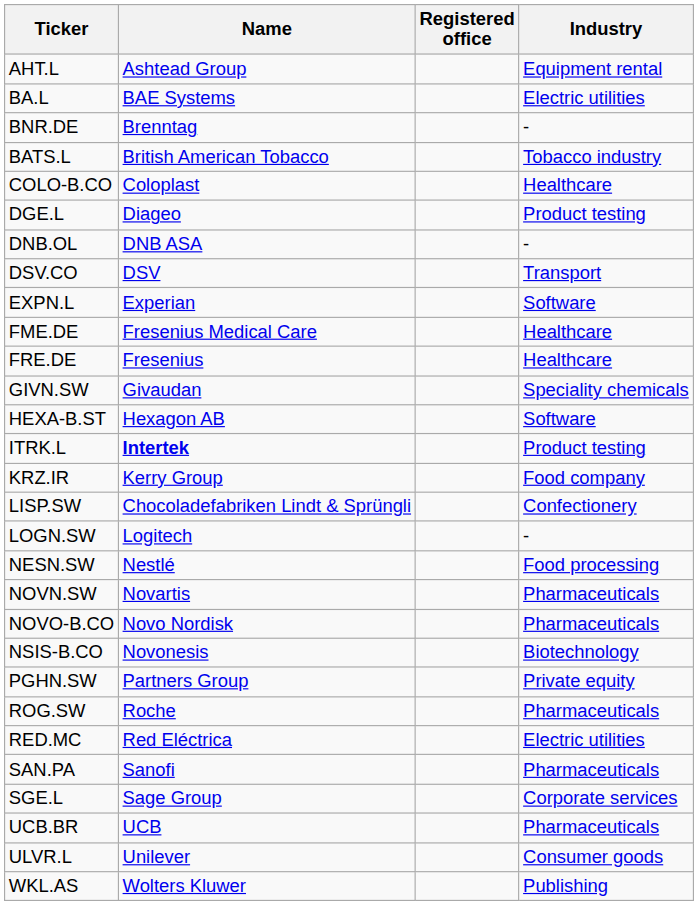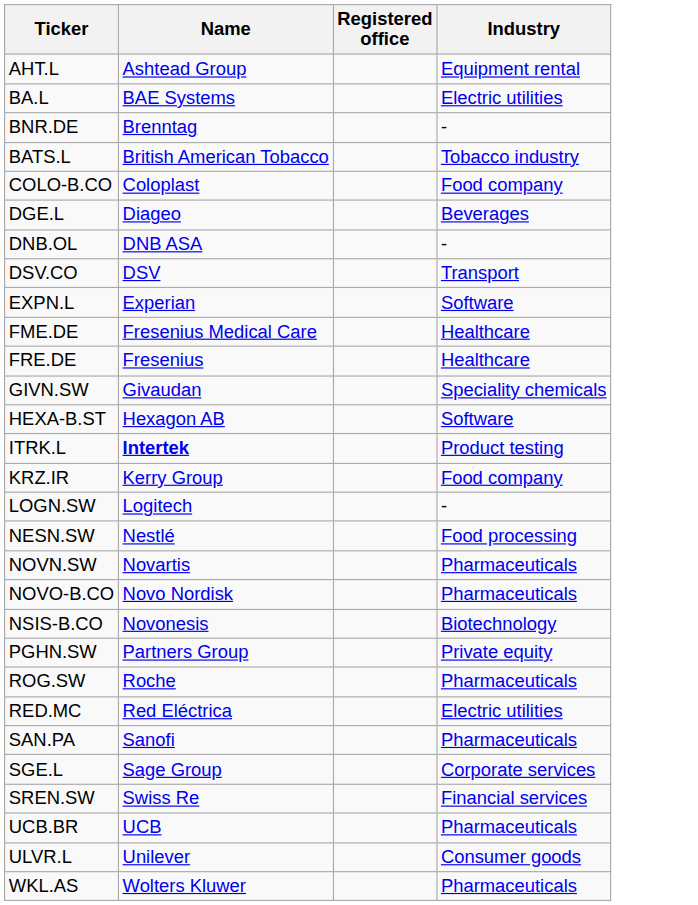COLO-B.CO | Industry: Healthcare -> Food company
DGE.L | Industry: Product testing -> Beverages
- row: LISP.SW | Chocoladefabriken Lindt & Sprüngli | Confectionery
+ row: SREN.SW | Swiss Re | Financial services
WKL.AS | Industry: Publishing -> Pharmaceuticals
